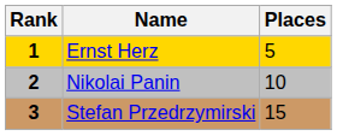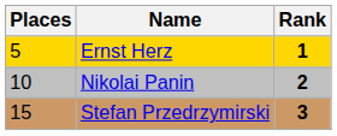columns swapped: Rank <-> Places
